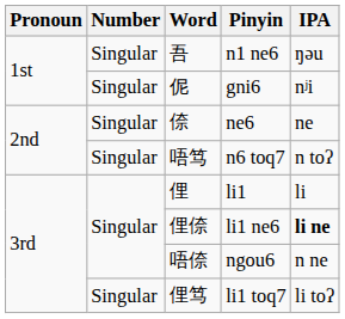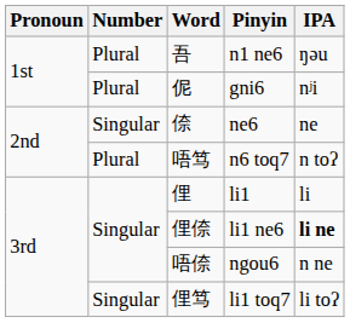吾 | Number: Singular -> Plural
伲 | Number: Singular -> Plural
唔笃 | Number: Singular -> Plural
